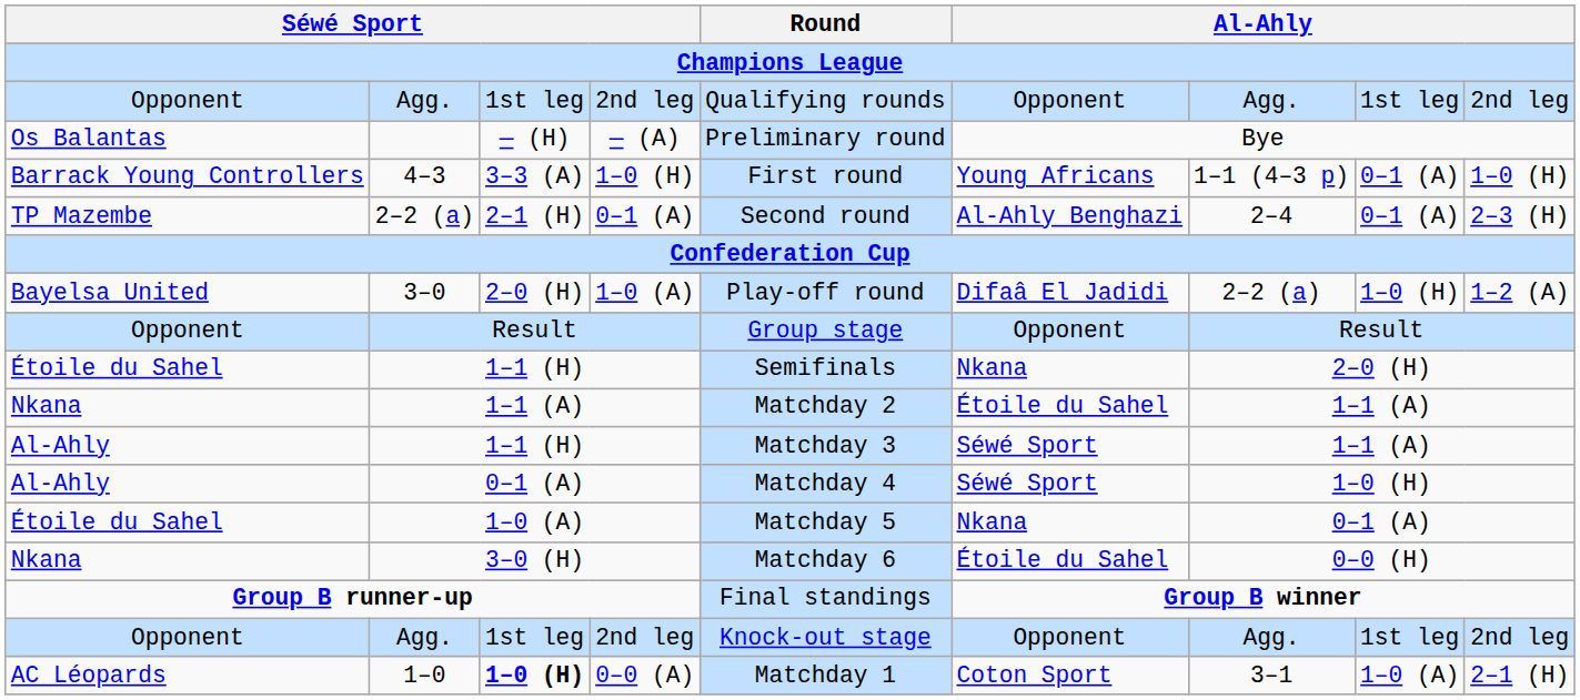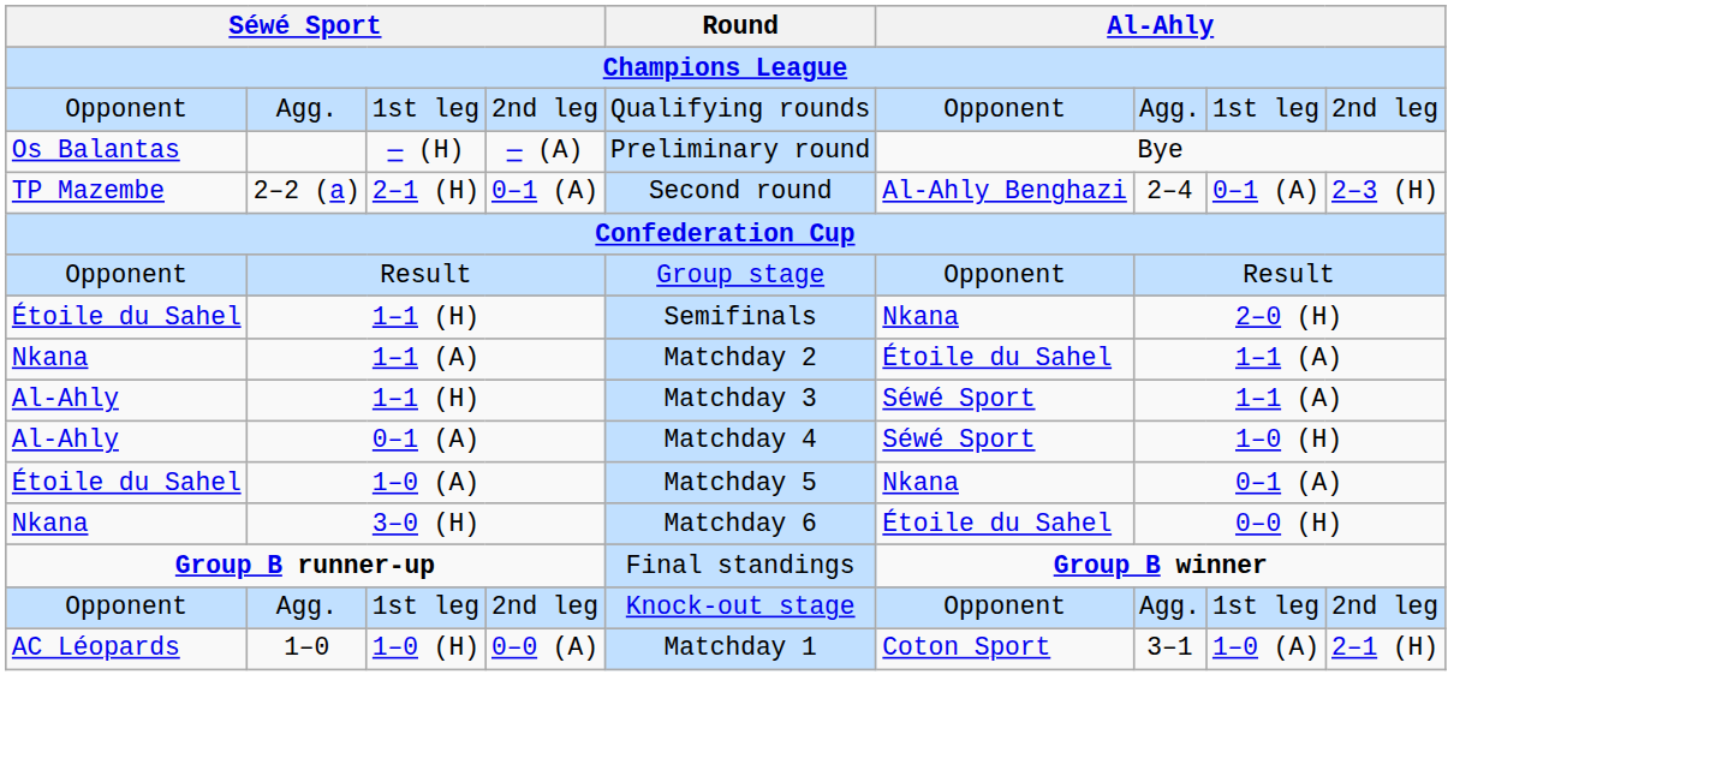- row: Barrack Young Controllers | 4–3 | 3–3 (A) | 1–0 (H) | First round | Young Africans | 1–1 (4–3 p) | 0–1 (A) | 1–0 (H)
- row: Bayelsa United | 3–0 | 2–0 (H) | 1–0 (A) | Play-off round | Difaâ El Jadidi | 2–2 (a) | 1–0 (H) | 1–2 (A)
1–0 | column 3: bold -> normal
